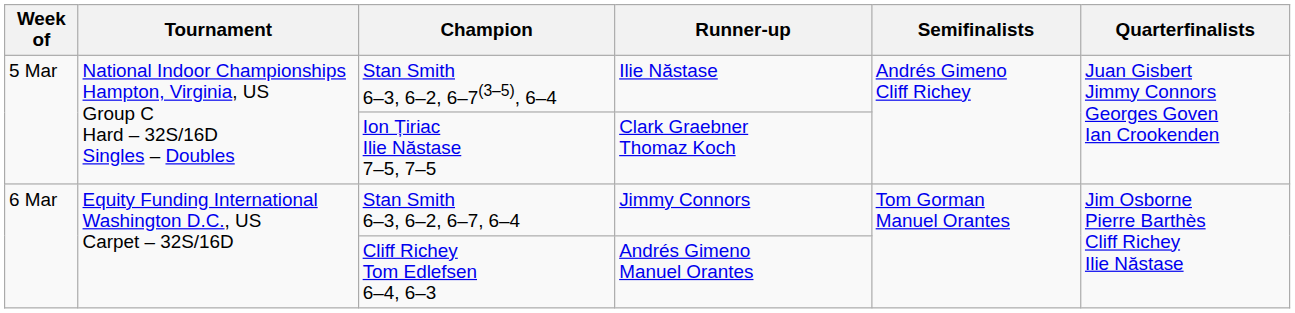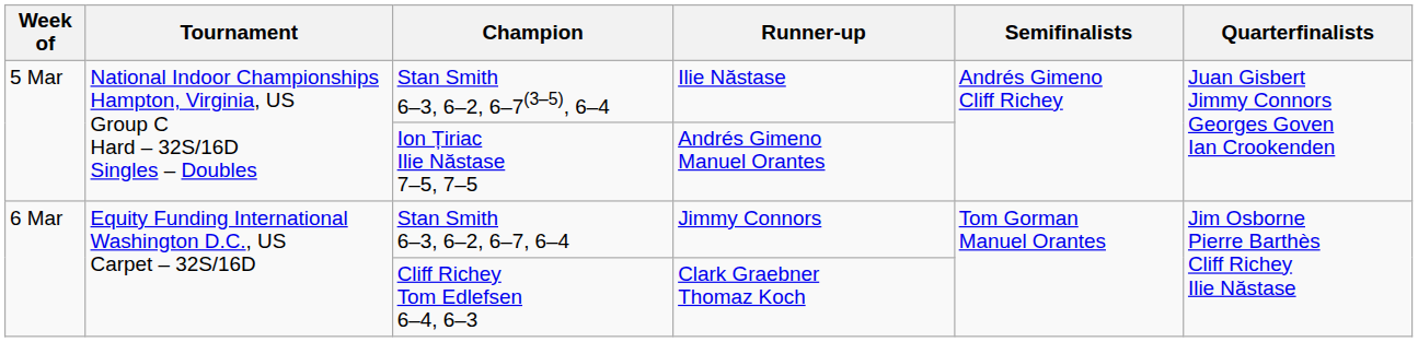Ion Țiriac Ilie Năstase 7–5, 7–5 | Runner-up: Clark Graebner Thomaz Koch -> Andrés Gimeno Manuel Orantes
Cliff Richey Tom Edlefsen 6–4, 6–3 | Runner-up: Andrés Gimeno Manuel Orantes -> Clark Graebner Thomaz Koch
